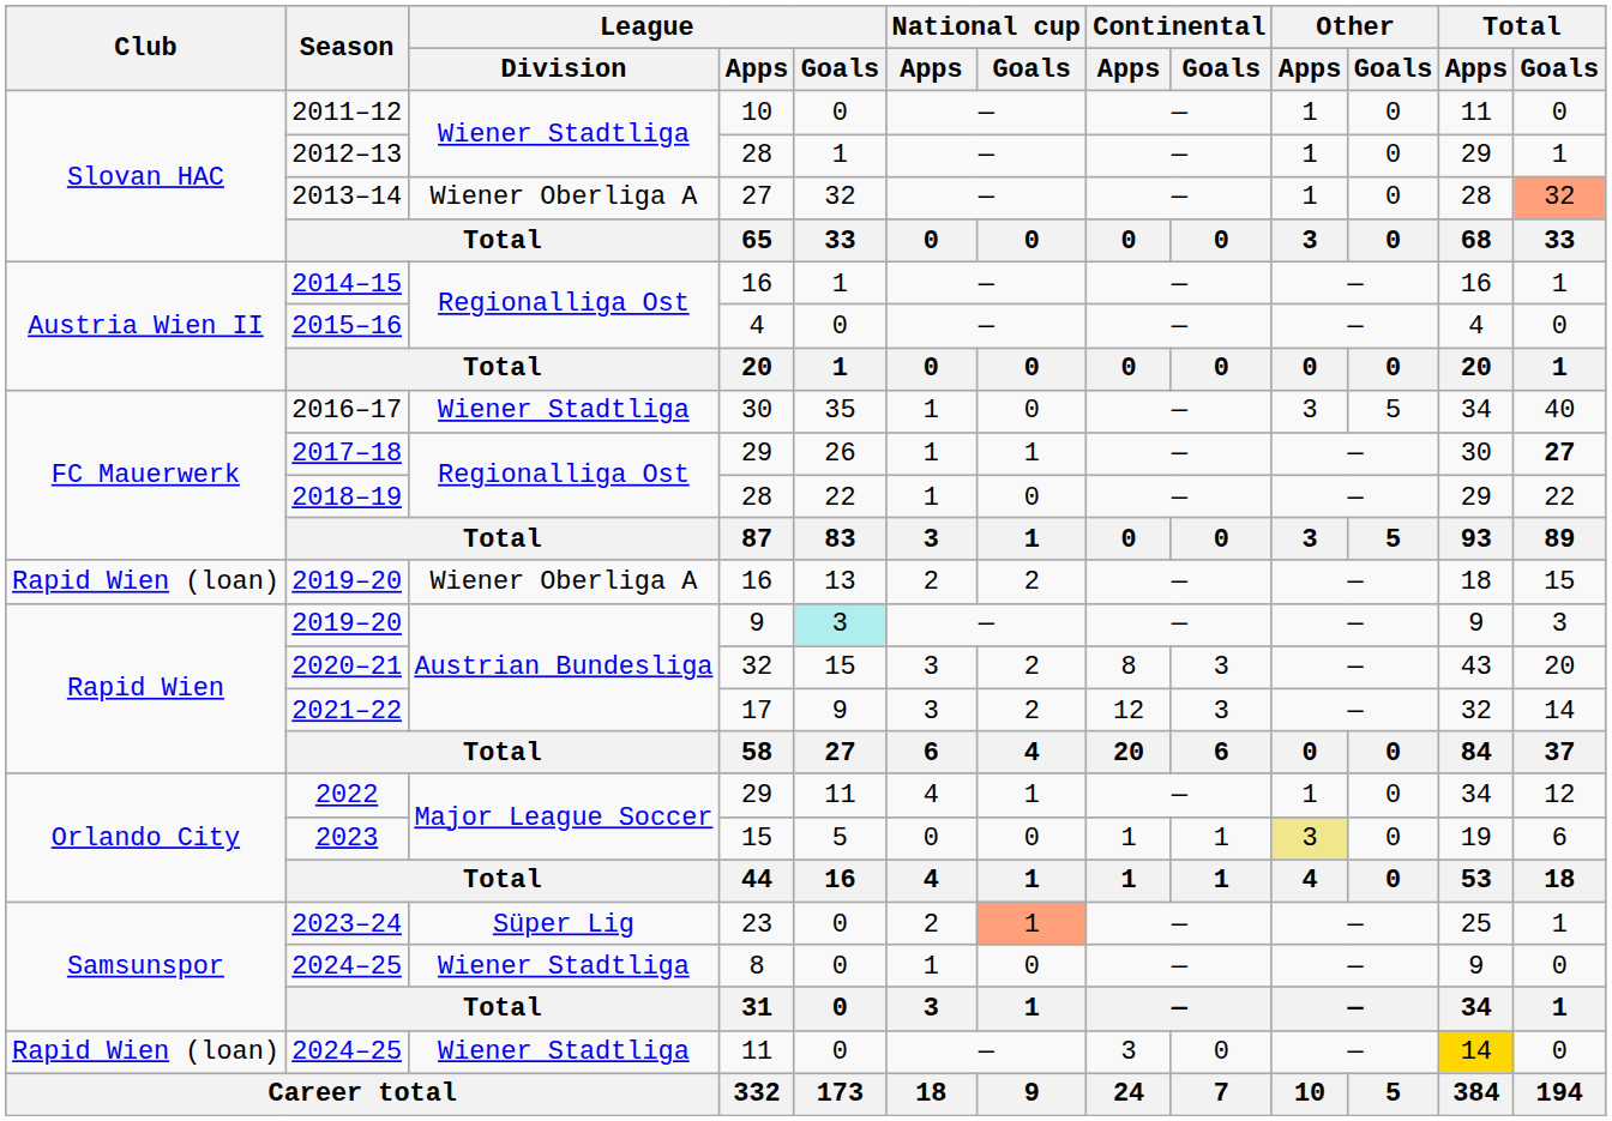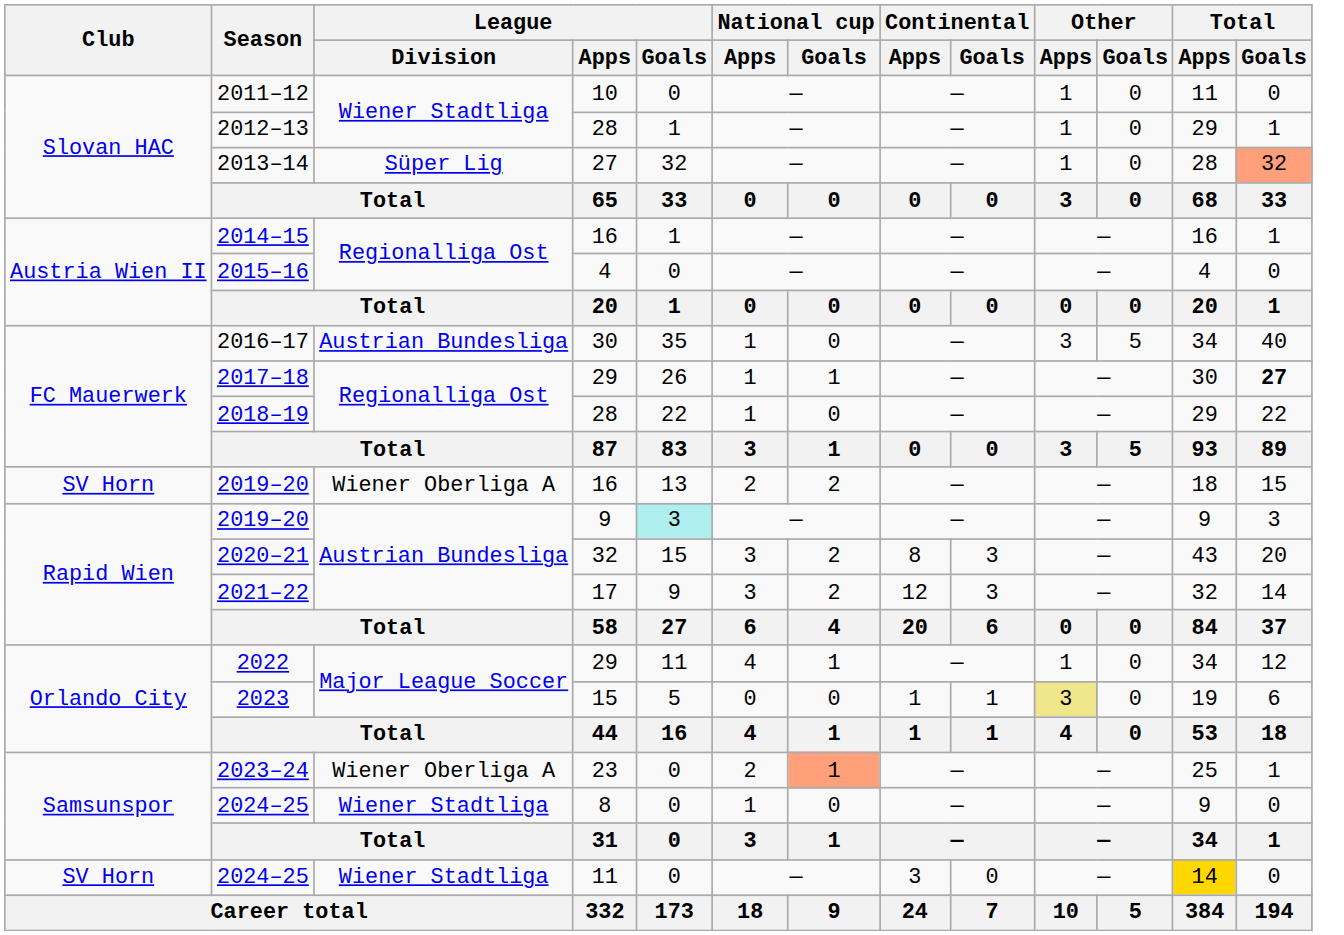2013–14 | League / Division: Wiener Oberliga A -> Süper Lig
2016–17 | League / Division: Wiener Stadtliga -> Austrian Bundesliga
2019–20 / 16 | Club: Rapid Wien (loan) -> SV Horn
2023–24 | League / Division: Süper Lig -> Wiener Oberliga A
2024–25 / 11 | Club: Rapid Wien (loan) -> SV Horn
